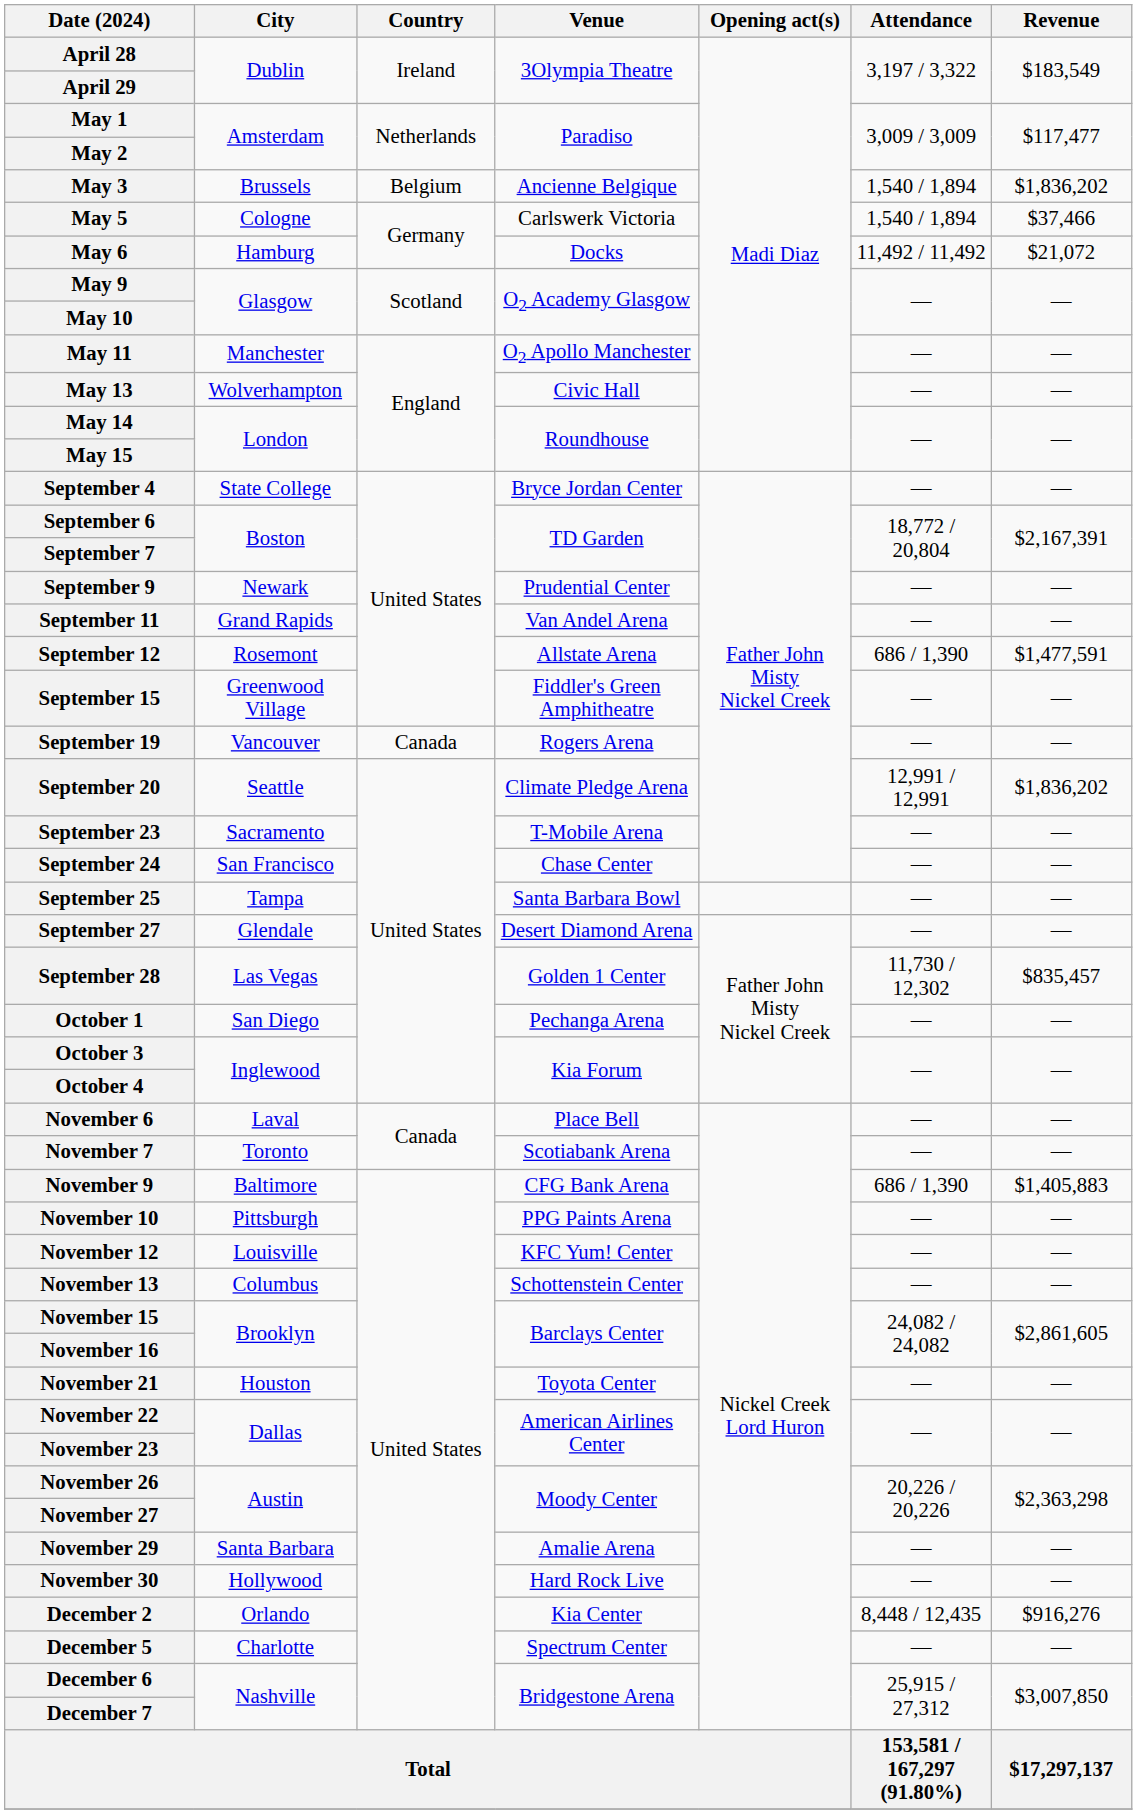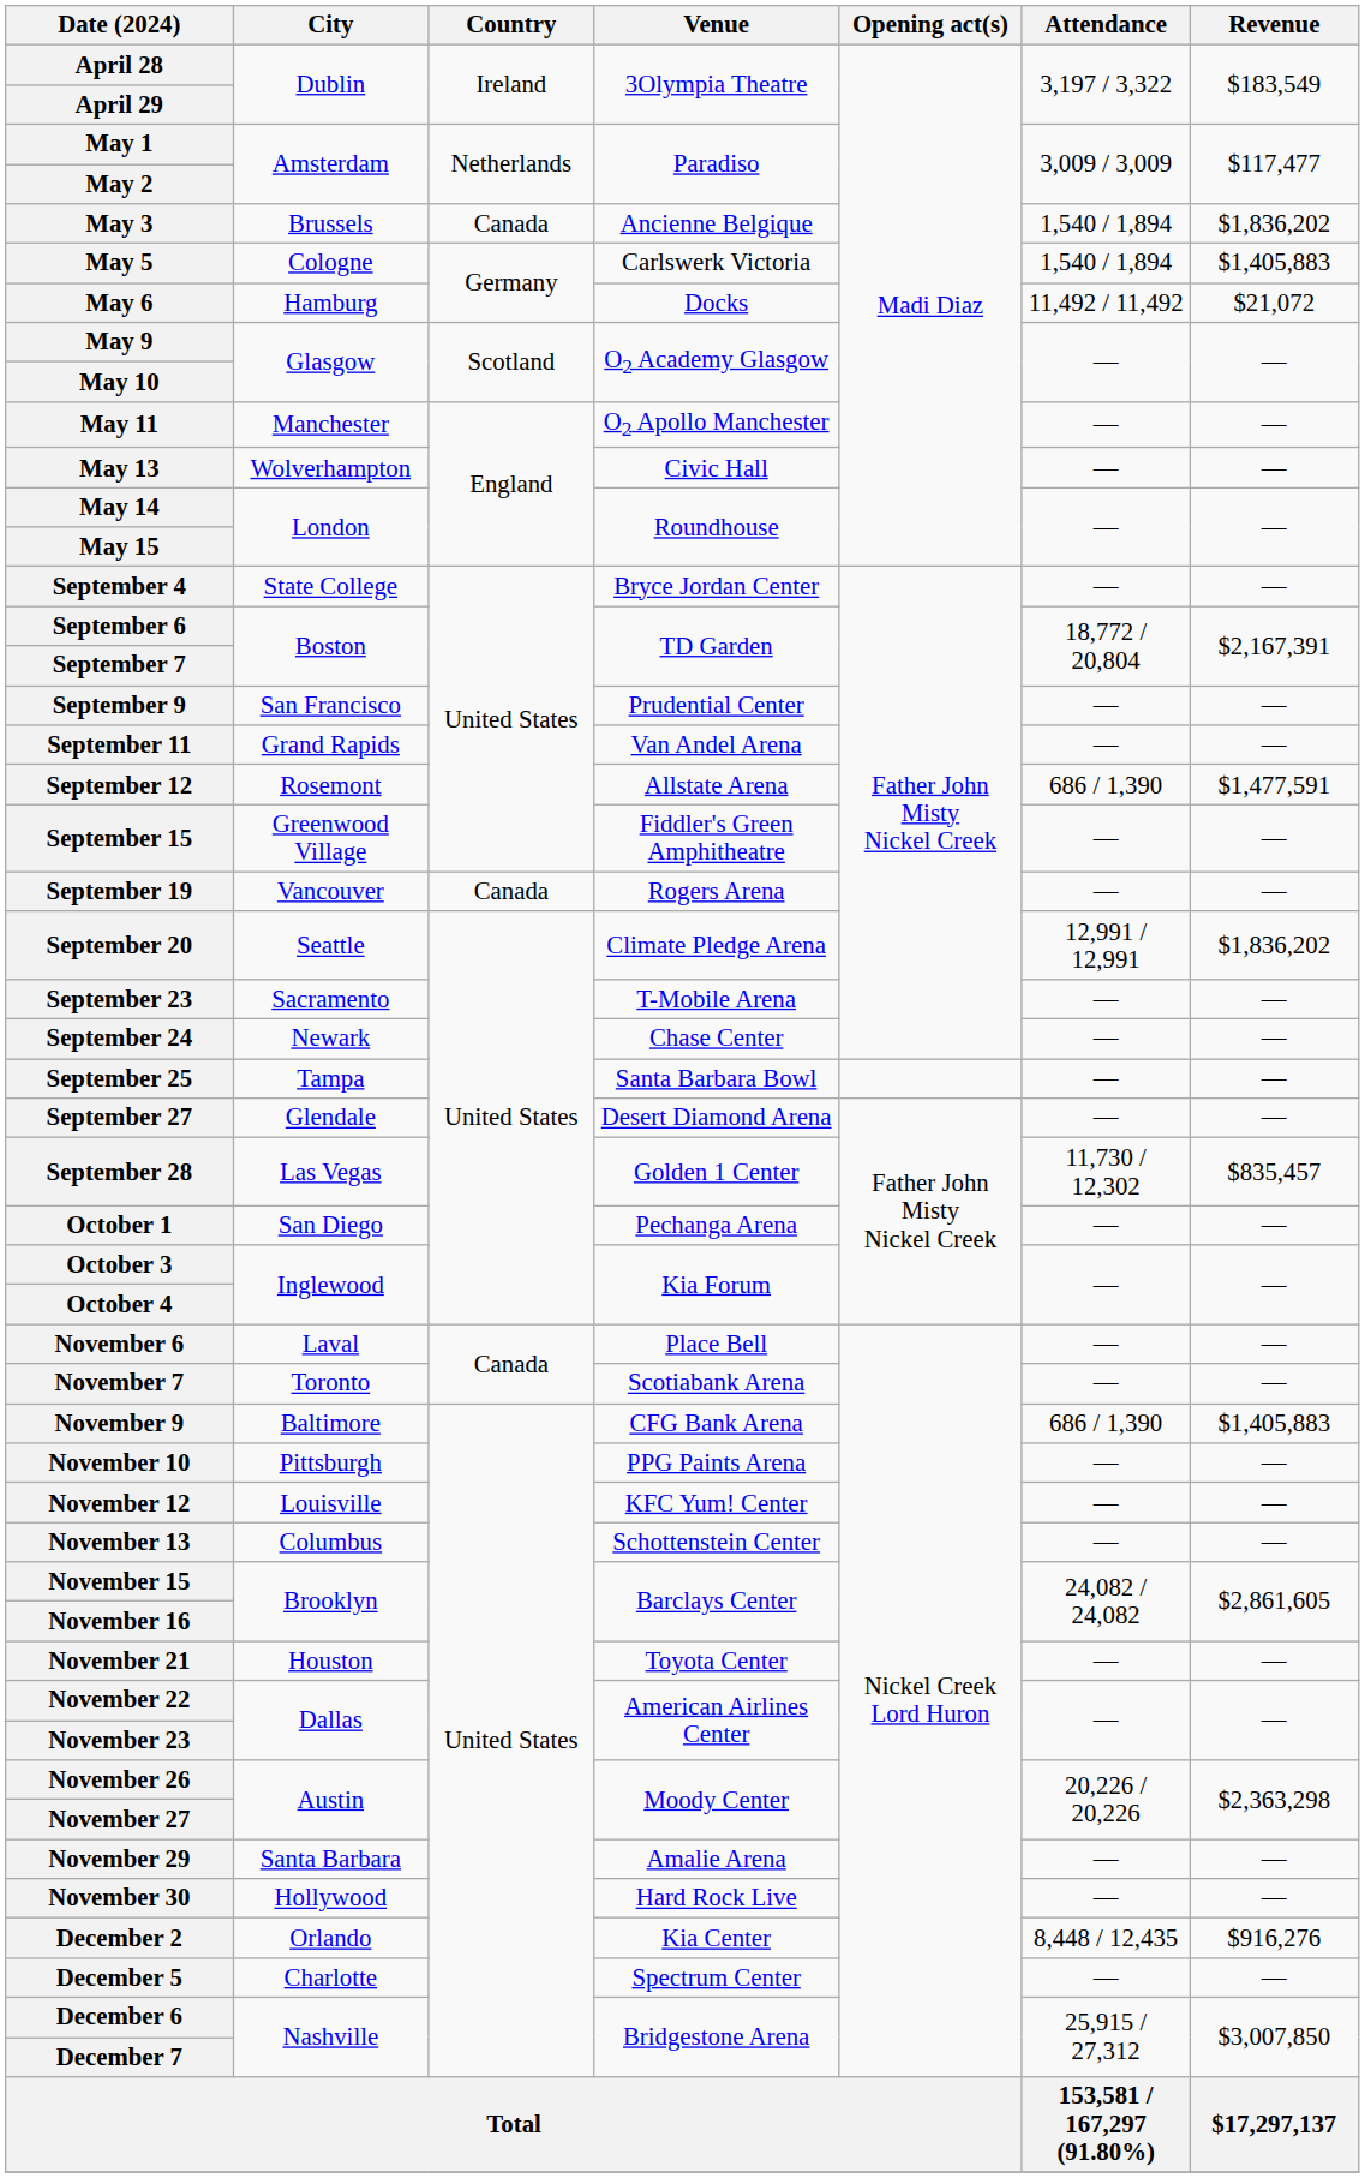May 3 | Country: Belgium -> Canada
May 5 | Revenue: $37,466 -> $1,405,883
September 9 | City: Newark -> San Francisco
September 24 | City: San Francisco -> Newark
